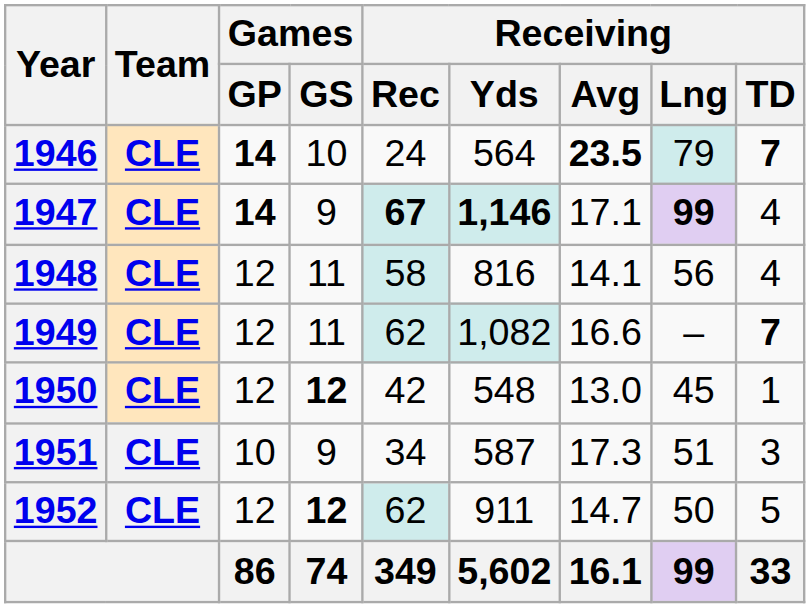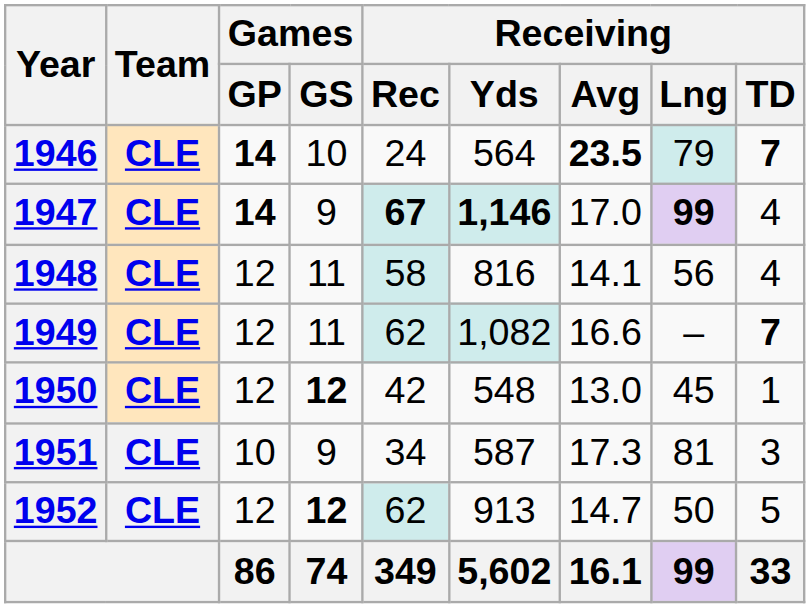1947 | Receiving / Avg: 17.1 -> 17.0
1951 | Receiving / Lng: 51 -> 81
1952 | Receiving / Yds: 911 -> 913
